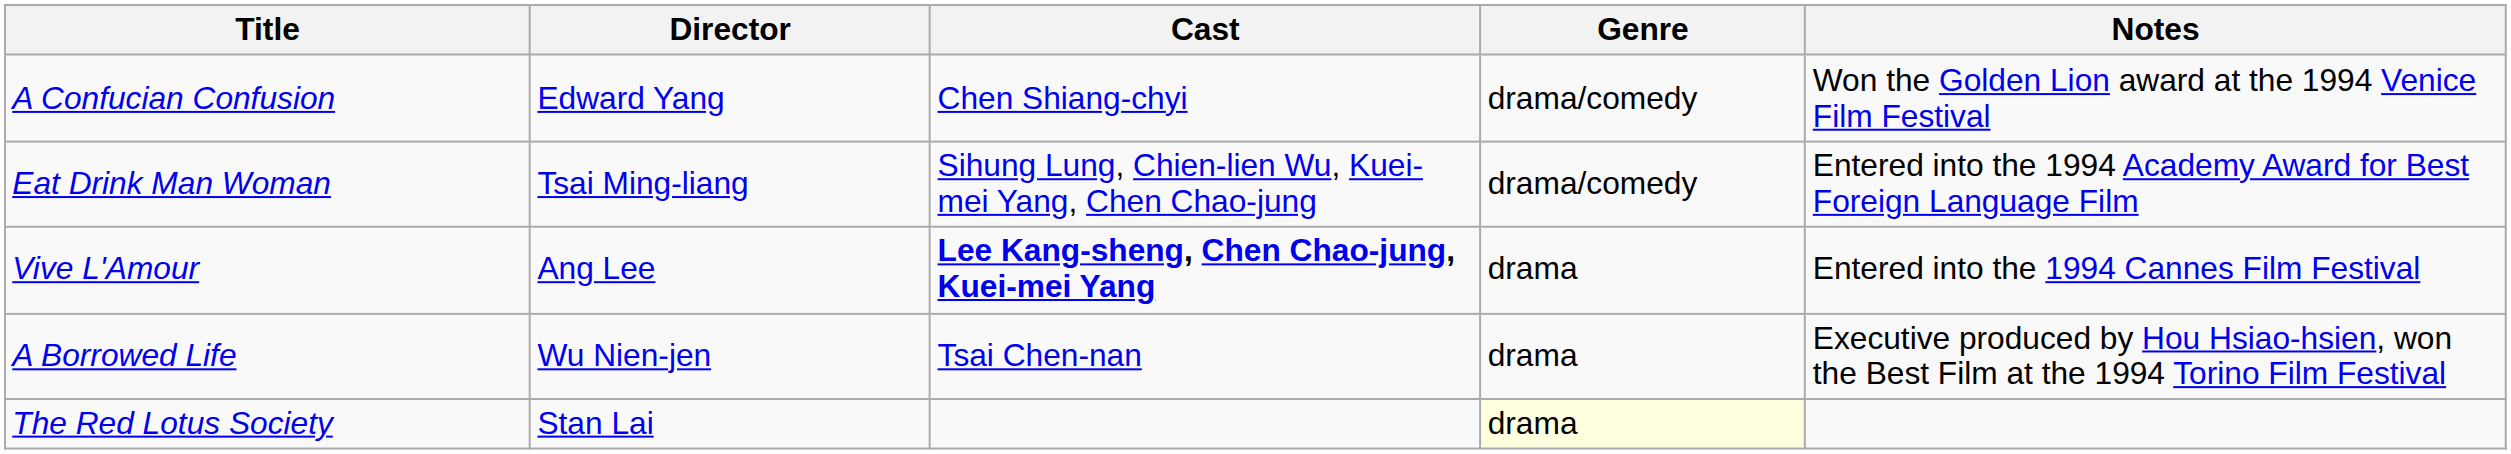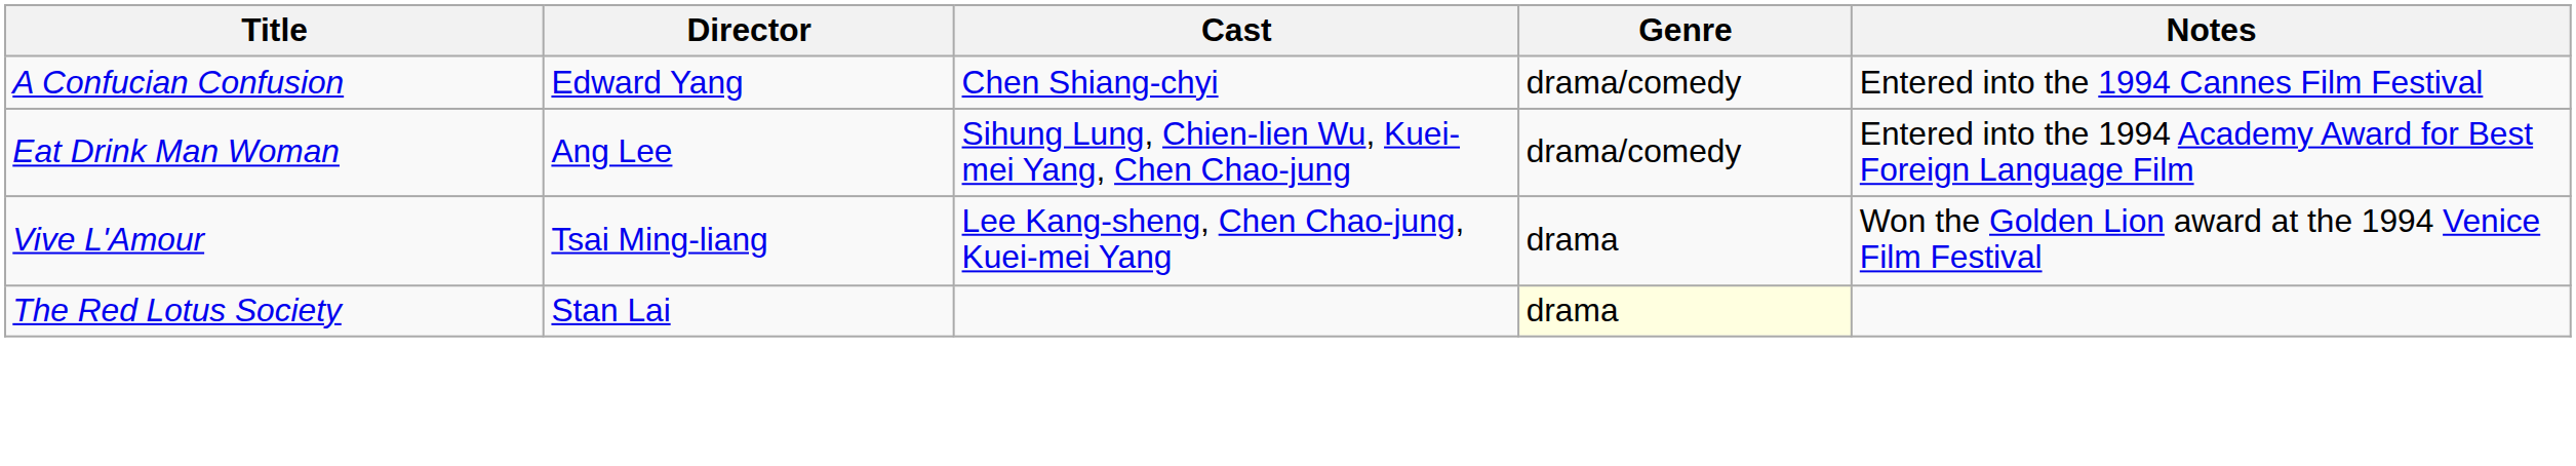A Confucian Confusion | Notes: Won the Golden Lion award at the 1994 Venice Film Festival -> Entered into the 1994 Cannes Film Festival
Eat Drink Man Woman | Director: Tsai Ming-liang -> Ang Lee
Vive L'Amour | Director: Ang Lee -> Tsai Ming-liang
Vive L'Amour | Cast: bold -> normal
Vive L'Amour | Notes: Entered into the 1994 Cannes Film Festival -> Won the Golden Lion award at the 1994 Venice Film Festival
- row: A Borrowed Life | Wu Nien-jen | Tsai Chen-nan | drama | Executive produced by Hou Hsiao-hsien, won the Best Film at the 1994 Torino Film Festival
